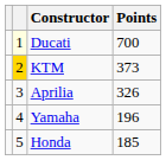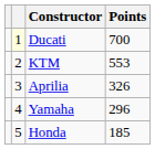KTM | column 2: gold background -> no background
KTM | Points: 373 -> 553
Yamaha | Points: 196 -> 296
